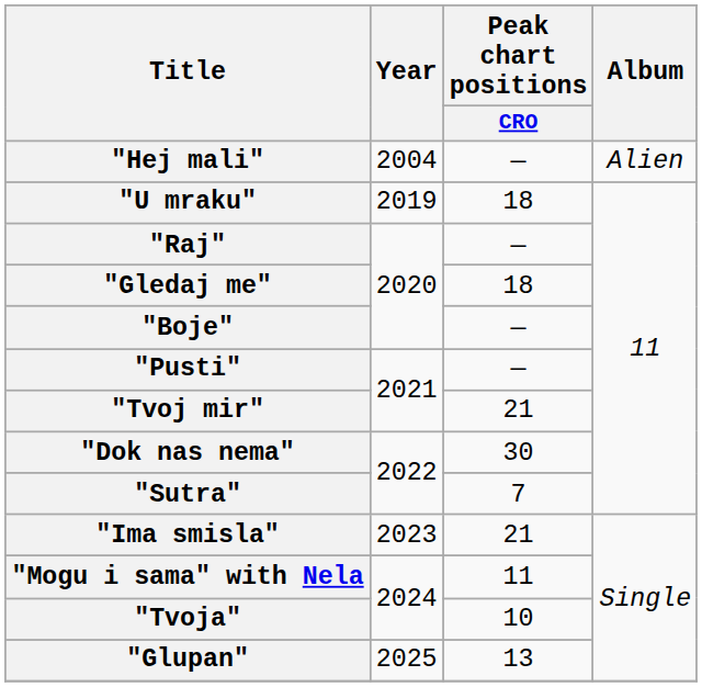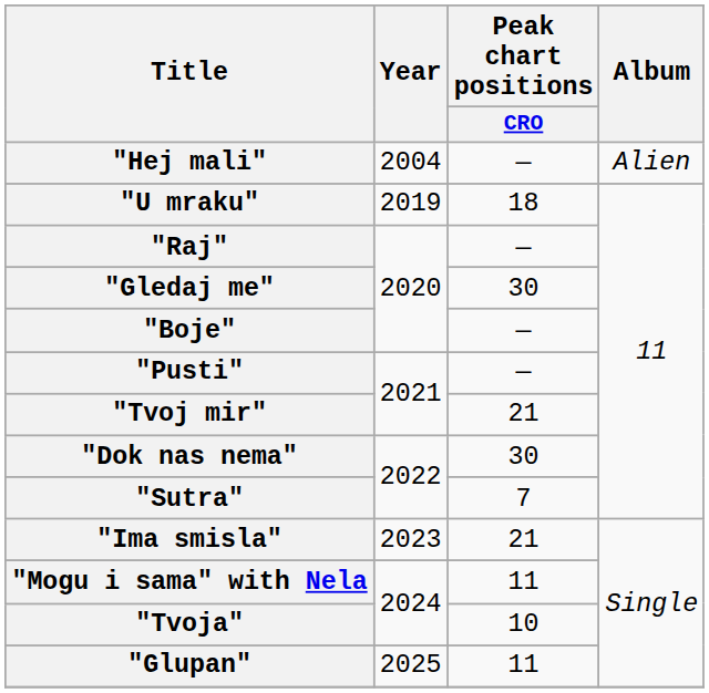"Gledaj me" | Peak chart positions / CRO: 18 -> 30
"Glupan" | Peak chart positions / CRO: 13 -> 11
